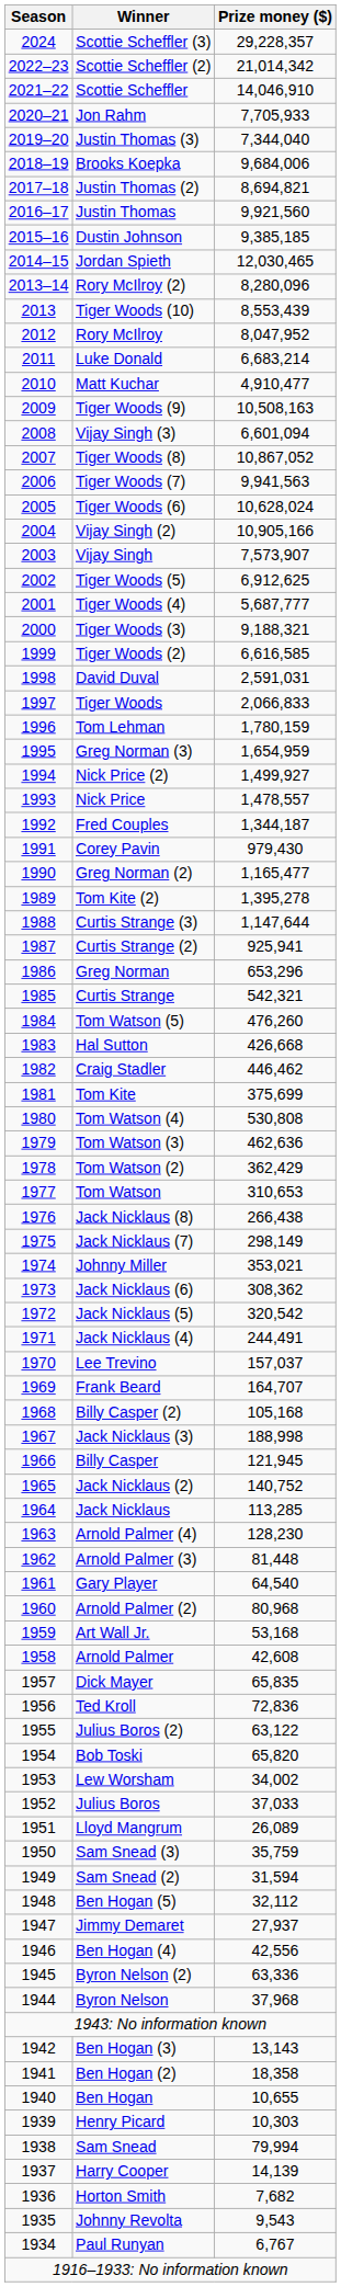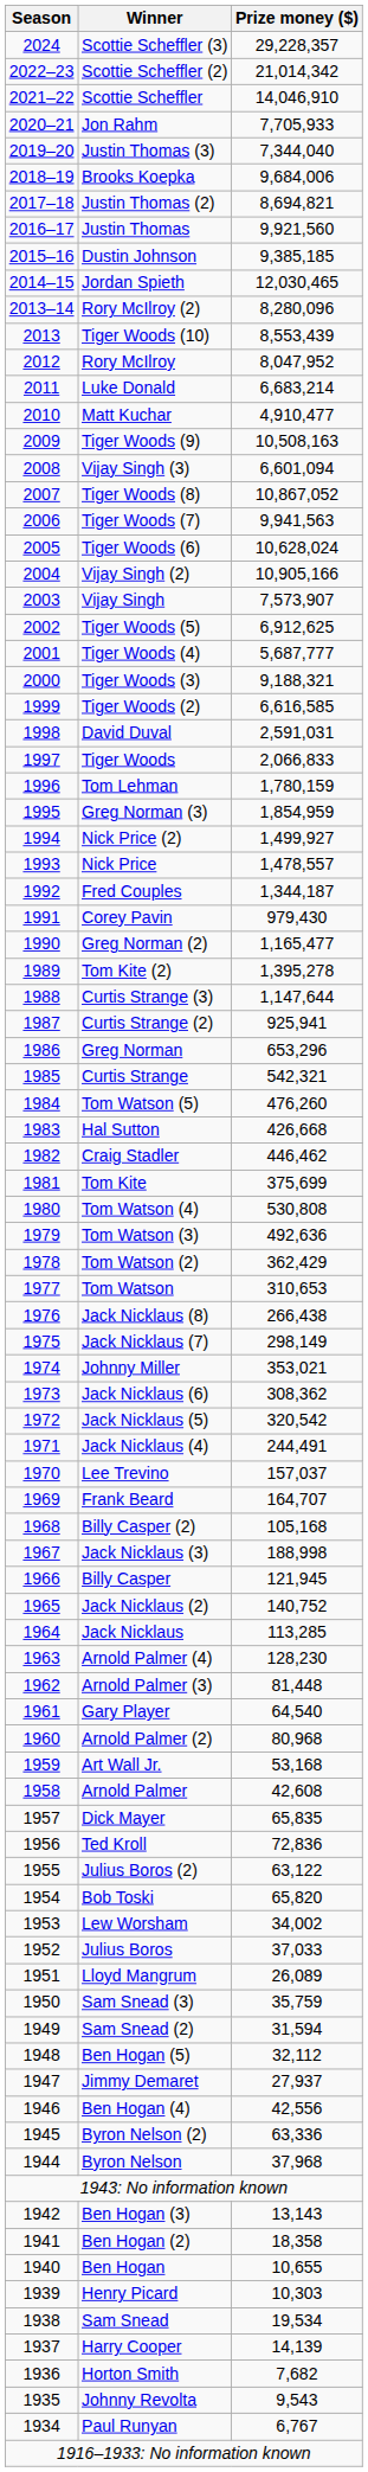Greg Norman (3) | Prize money ($): 1,654,959 -> 1,854,959
Tom Watson (3) | Prize money ($): 462,636 -> 492,636
Sam Snead | Prize money ($): 79,994 -> 19,534
